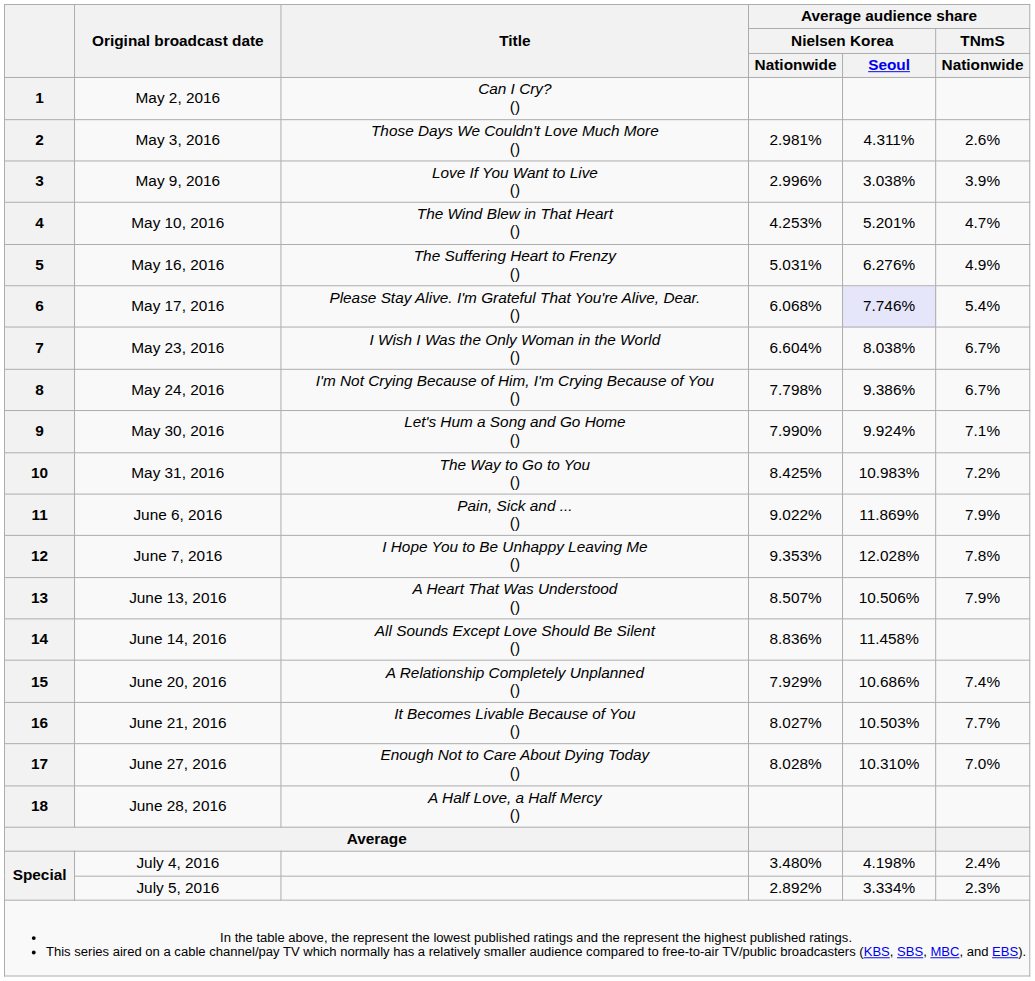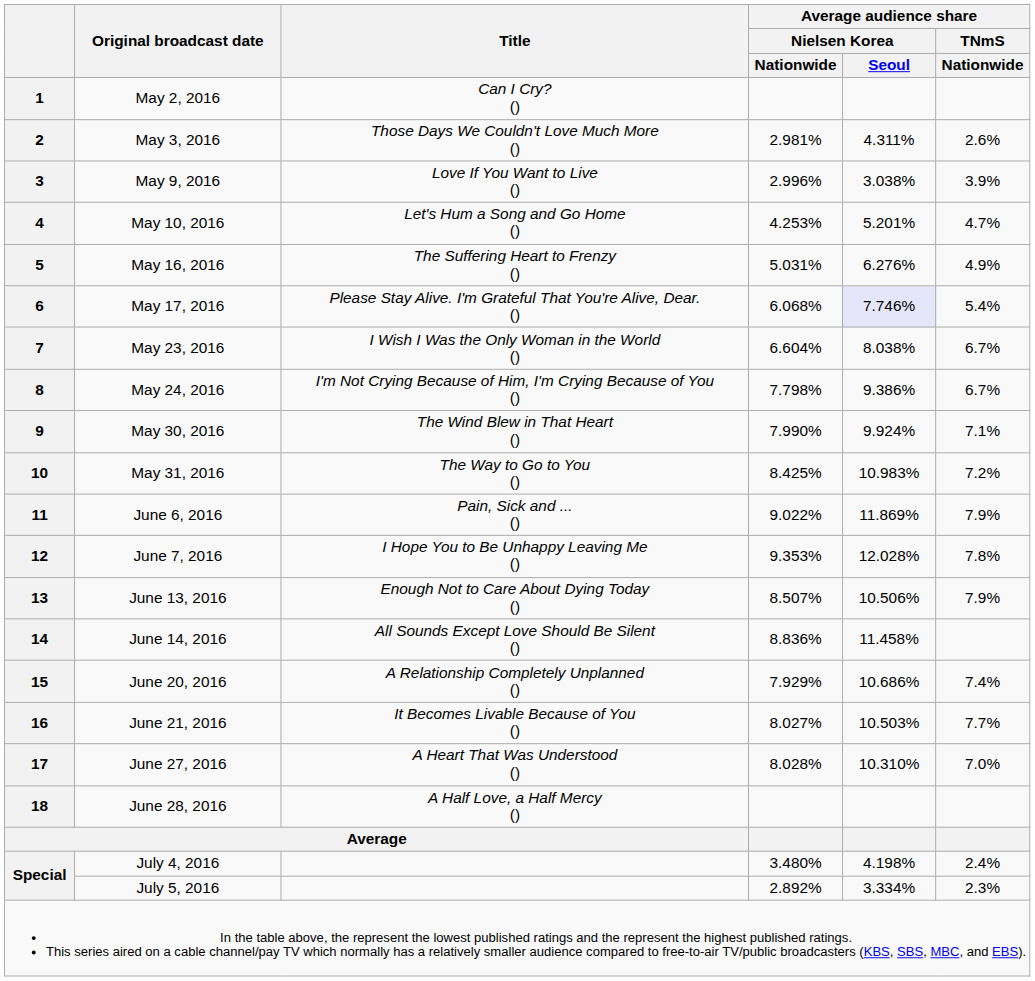4 | Title: The Wind Blew in That Heart () -> Let's Hum a Song and Go Home ()
9 | Title: Let's Hum a Song and Go Home () -> The Wind Blew in That Heart ()
13 | Title: A Heart That Was Understood () -> Enough Not to Care About Dying Today ()
17 | Title: Enough Not to Care About Dying Today () -> A Heart That Was Understood ()
